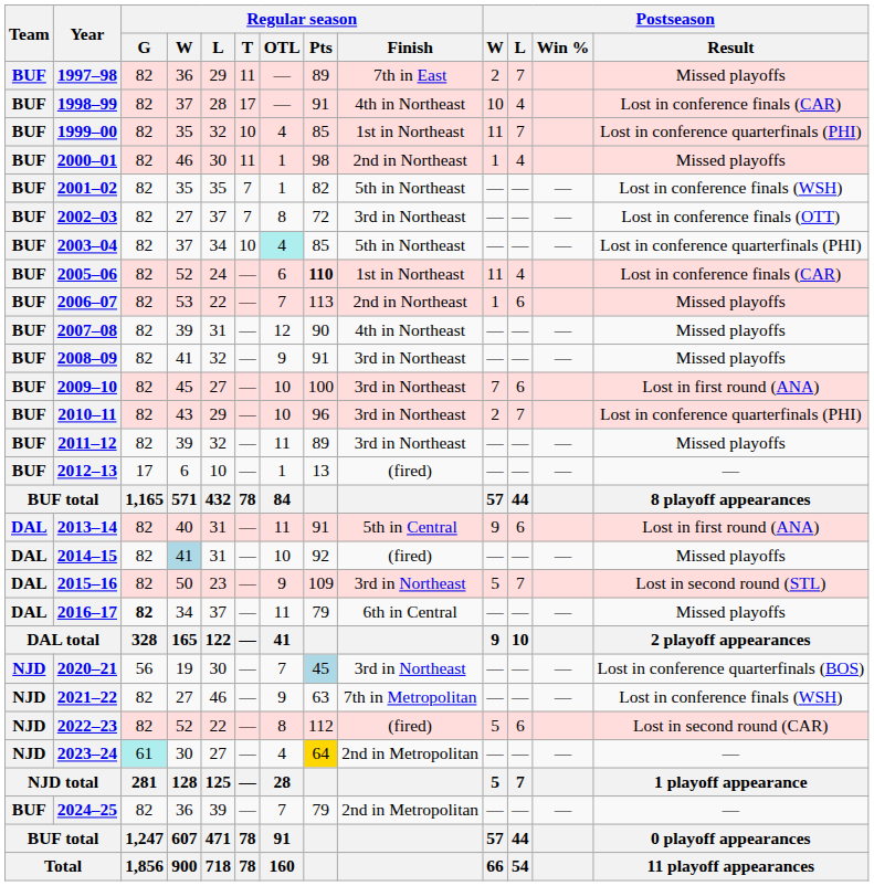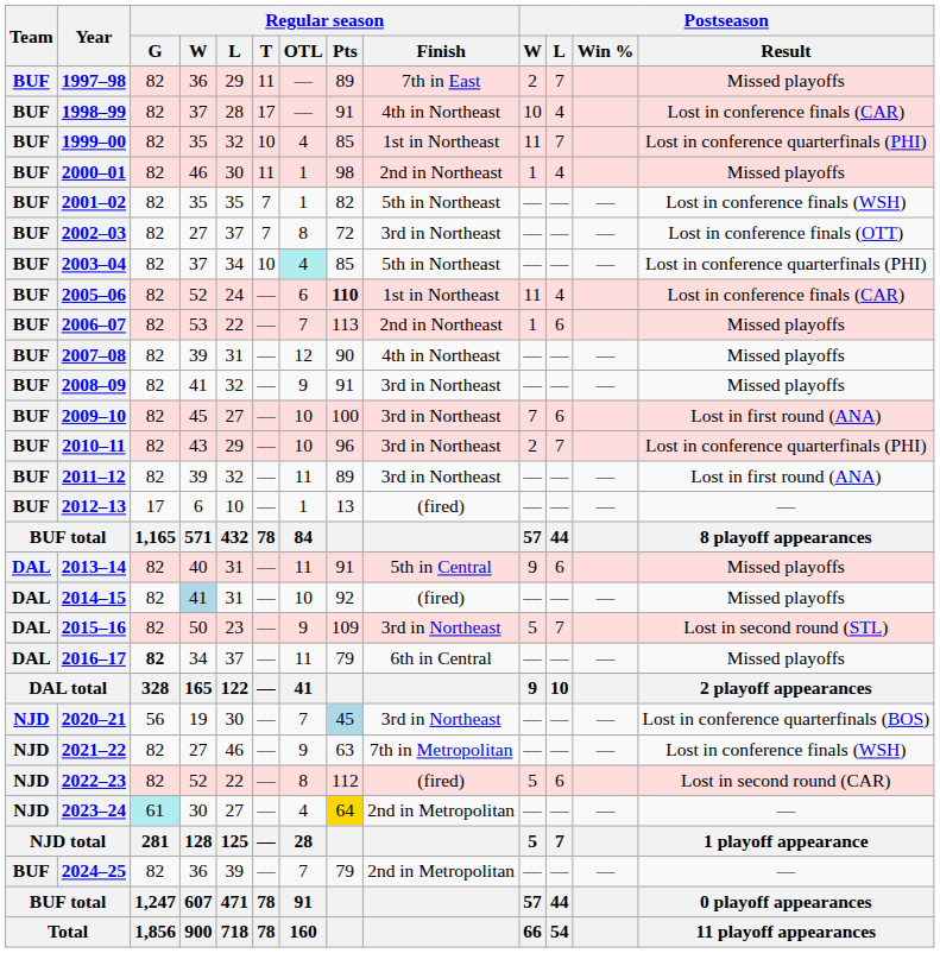2011–12 | Postseason / Result: Missed playoffs -> Lost in first round (ANA)
2013–14 | Postseason / Result: Lost in first round (ANA) -> Missed playoffs
